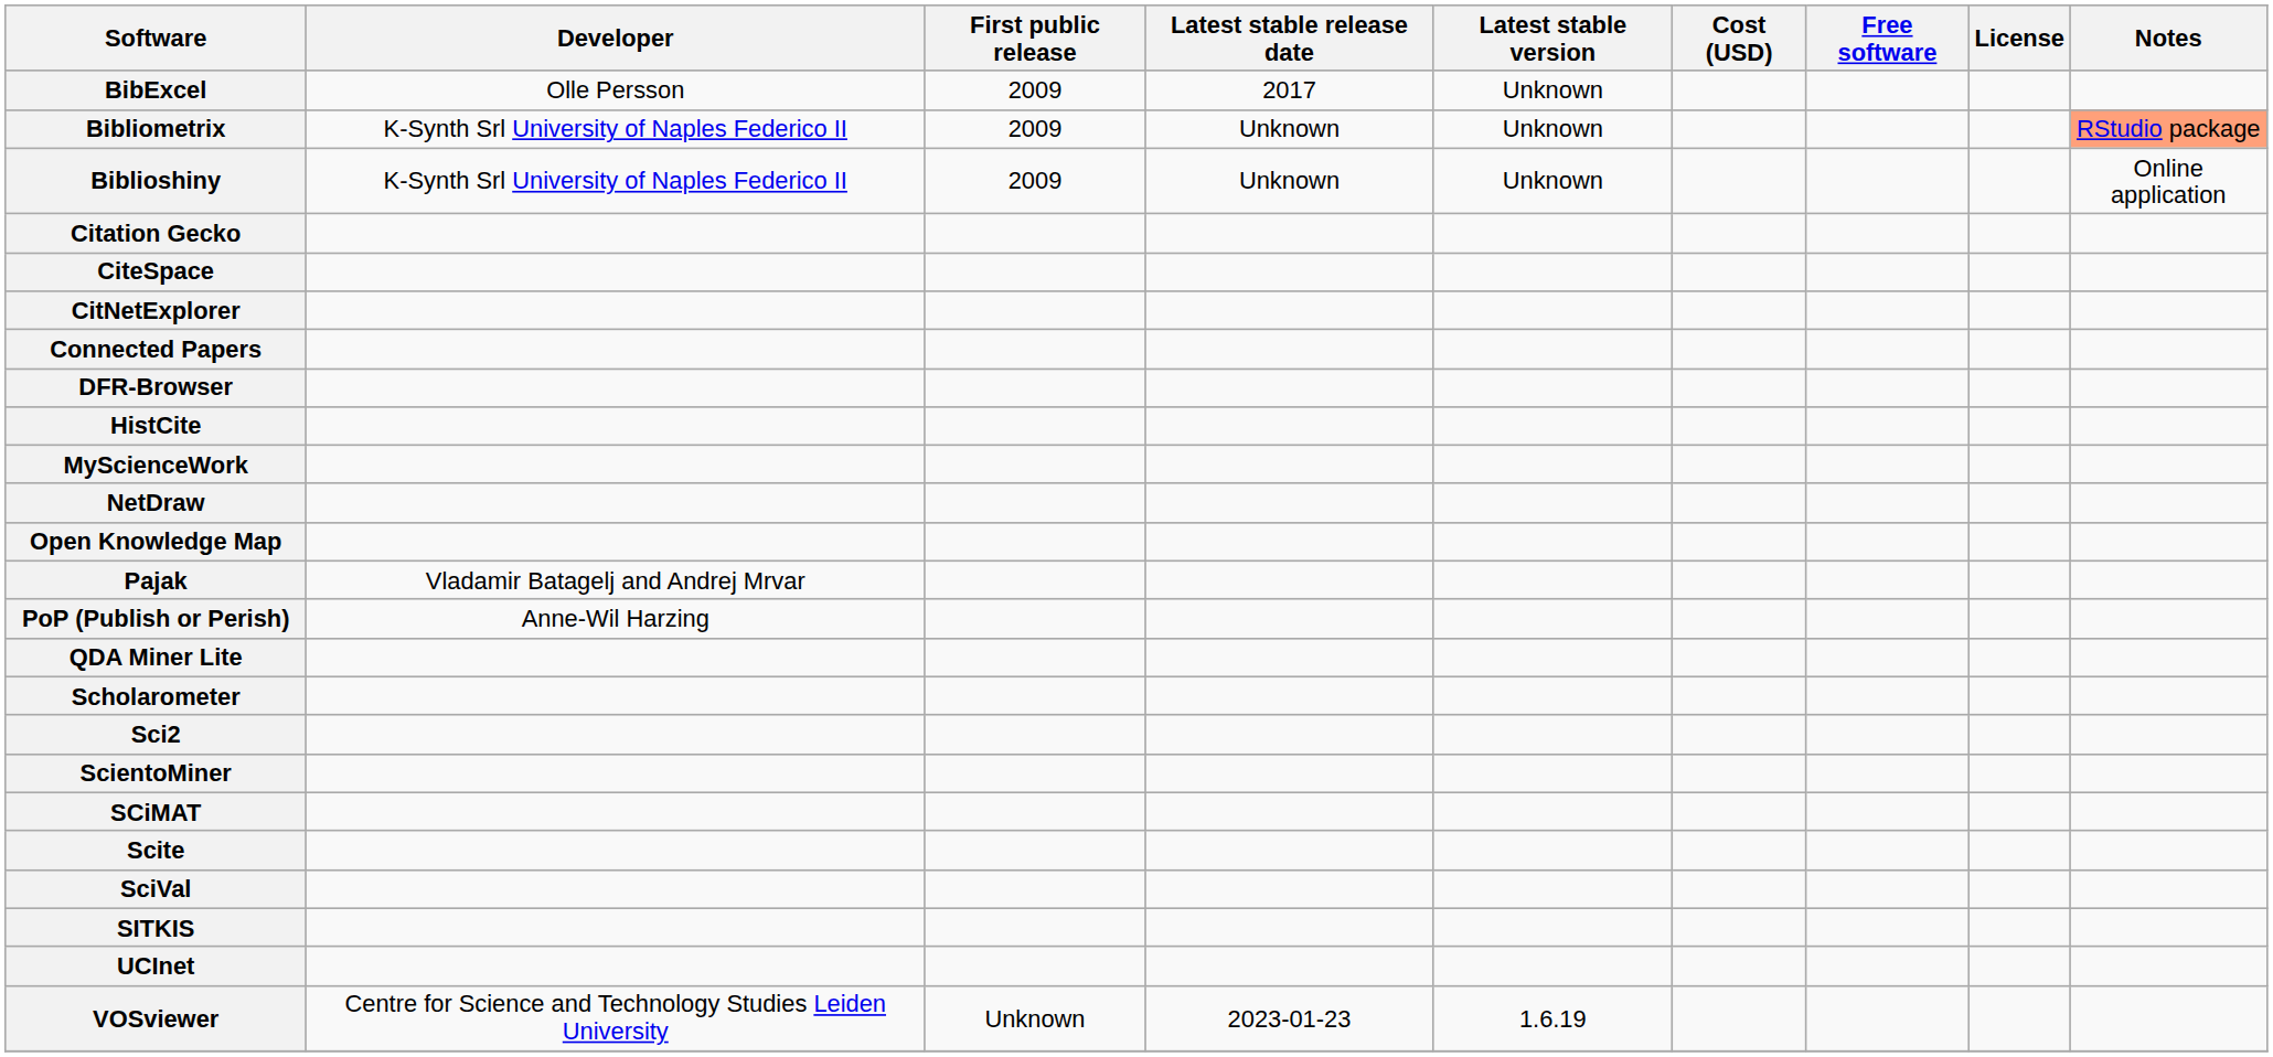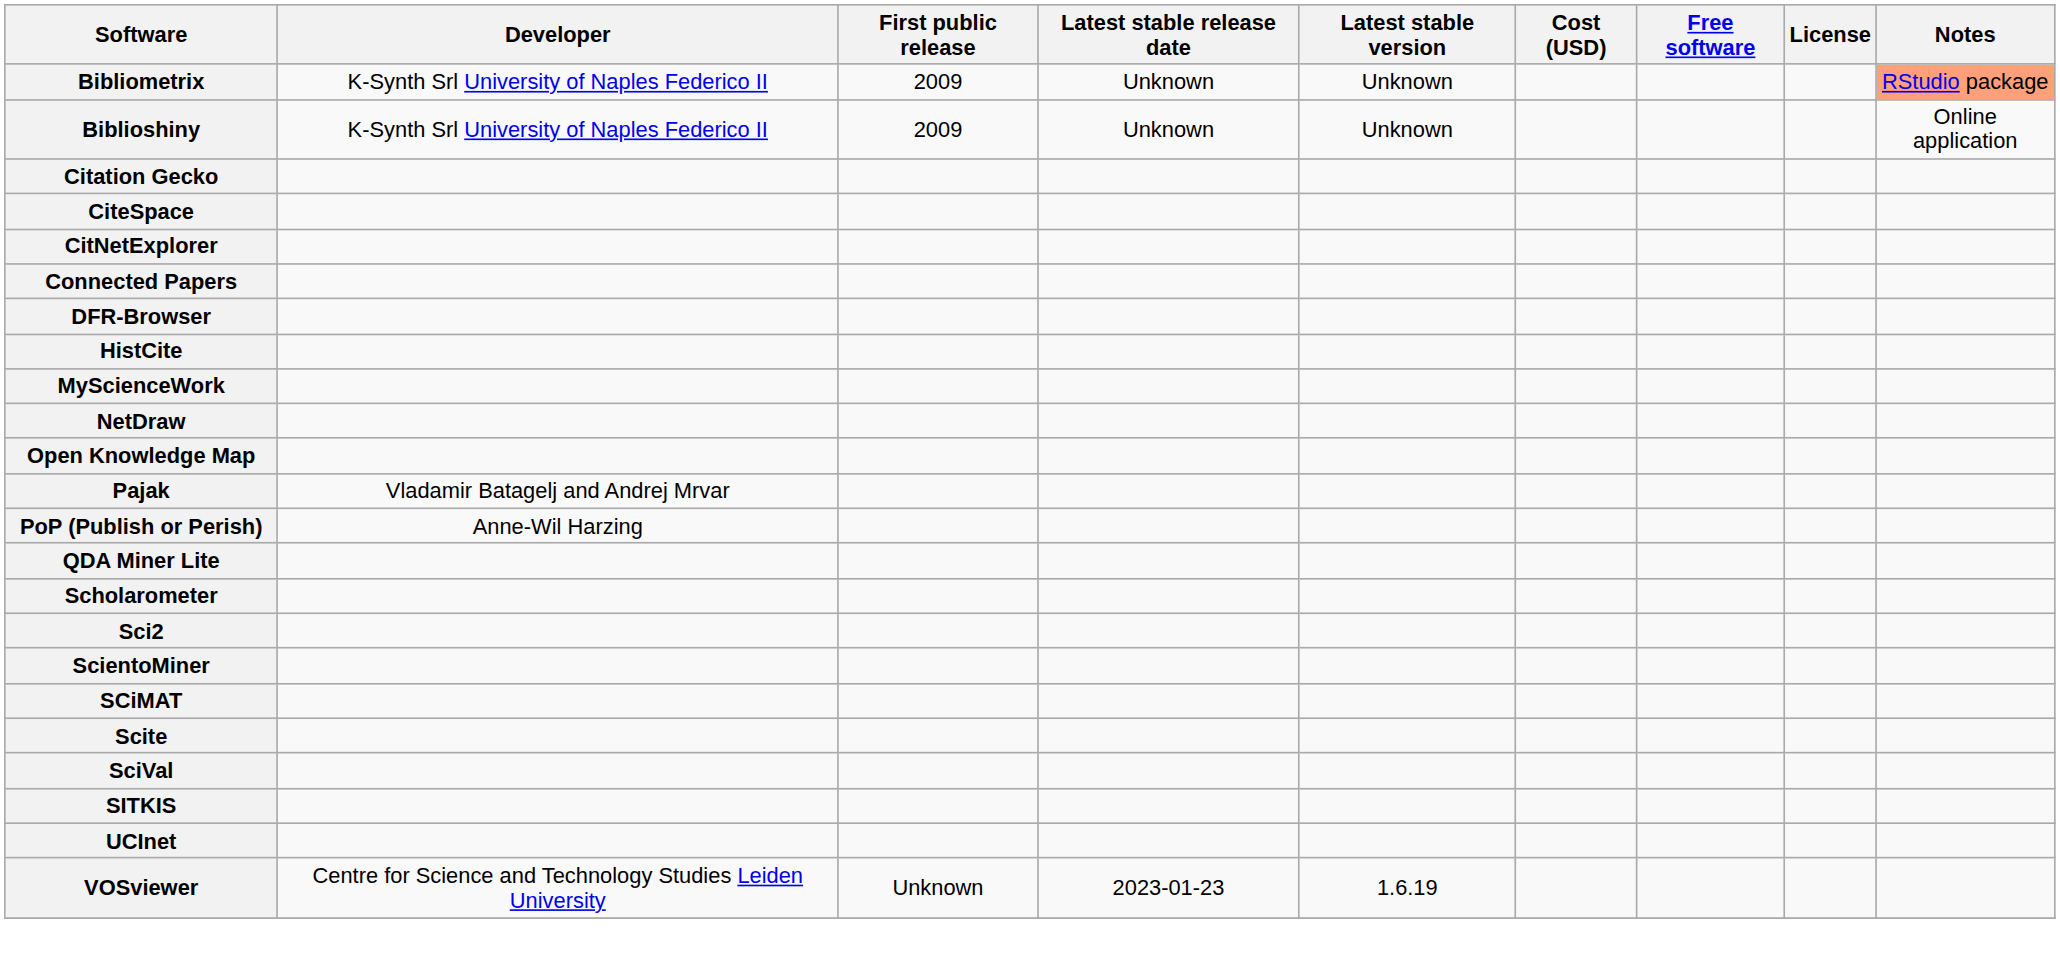- row: BibExcel | Olle Persson | 2009 | 2017 | Unknown
